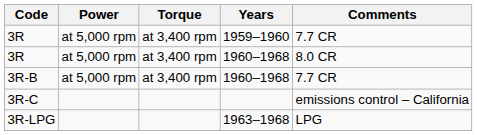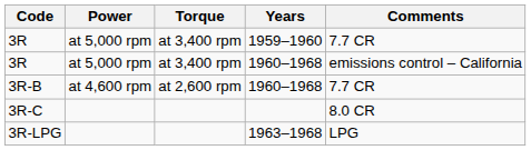3R / 1960–1968 | Comments: 8.0 CR -> emissions control – California
3R-B | Power: at 5,000 rpm -> at 4,600 rpm
3R-B | Torque: at 3,400 rpm -> at 2,600 rpm
3R-C | Comments: emissions control – California -> 8.0 CR
